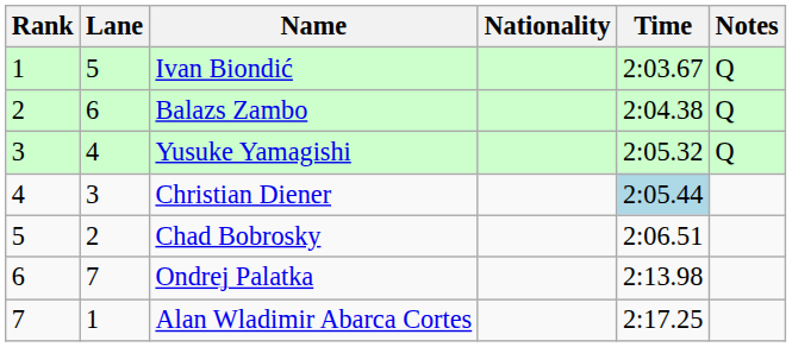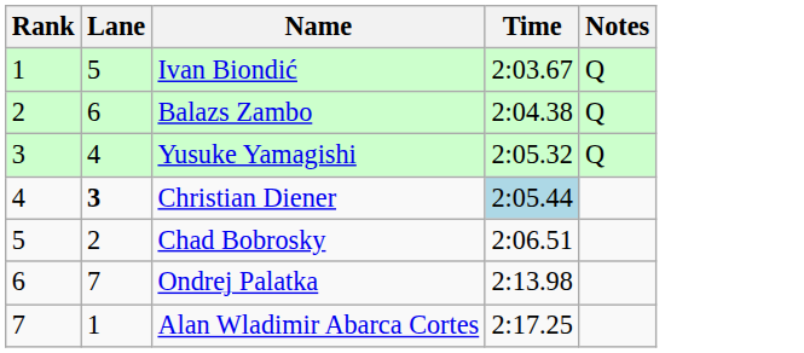- column: Nationality
Christian Diener | Lane: normal -> bold
